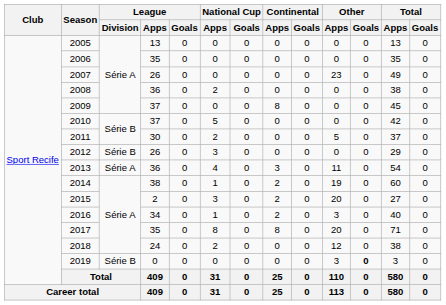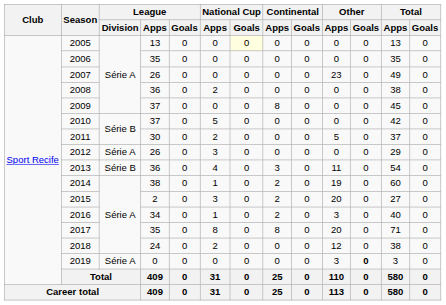2005 | National Cup / Goals: no background -> lightyellow background
2012 | League / Division: Série B -> Série A
2013 | League / Division: Série A -> Série B
2019 | League / Division: Série B -> Série A
